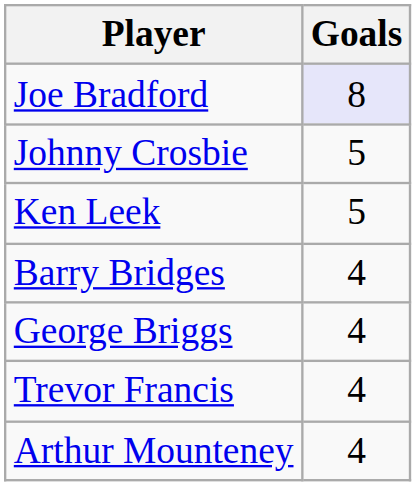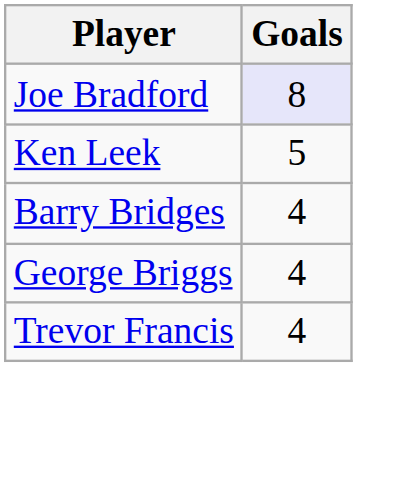- row: Johnny Crosbie | 5
- row: Arthur Mounteney | 4
